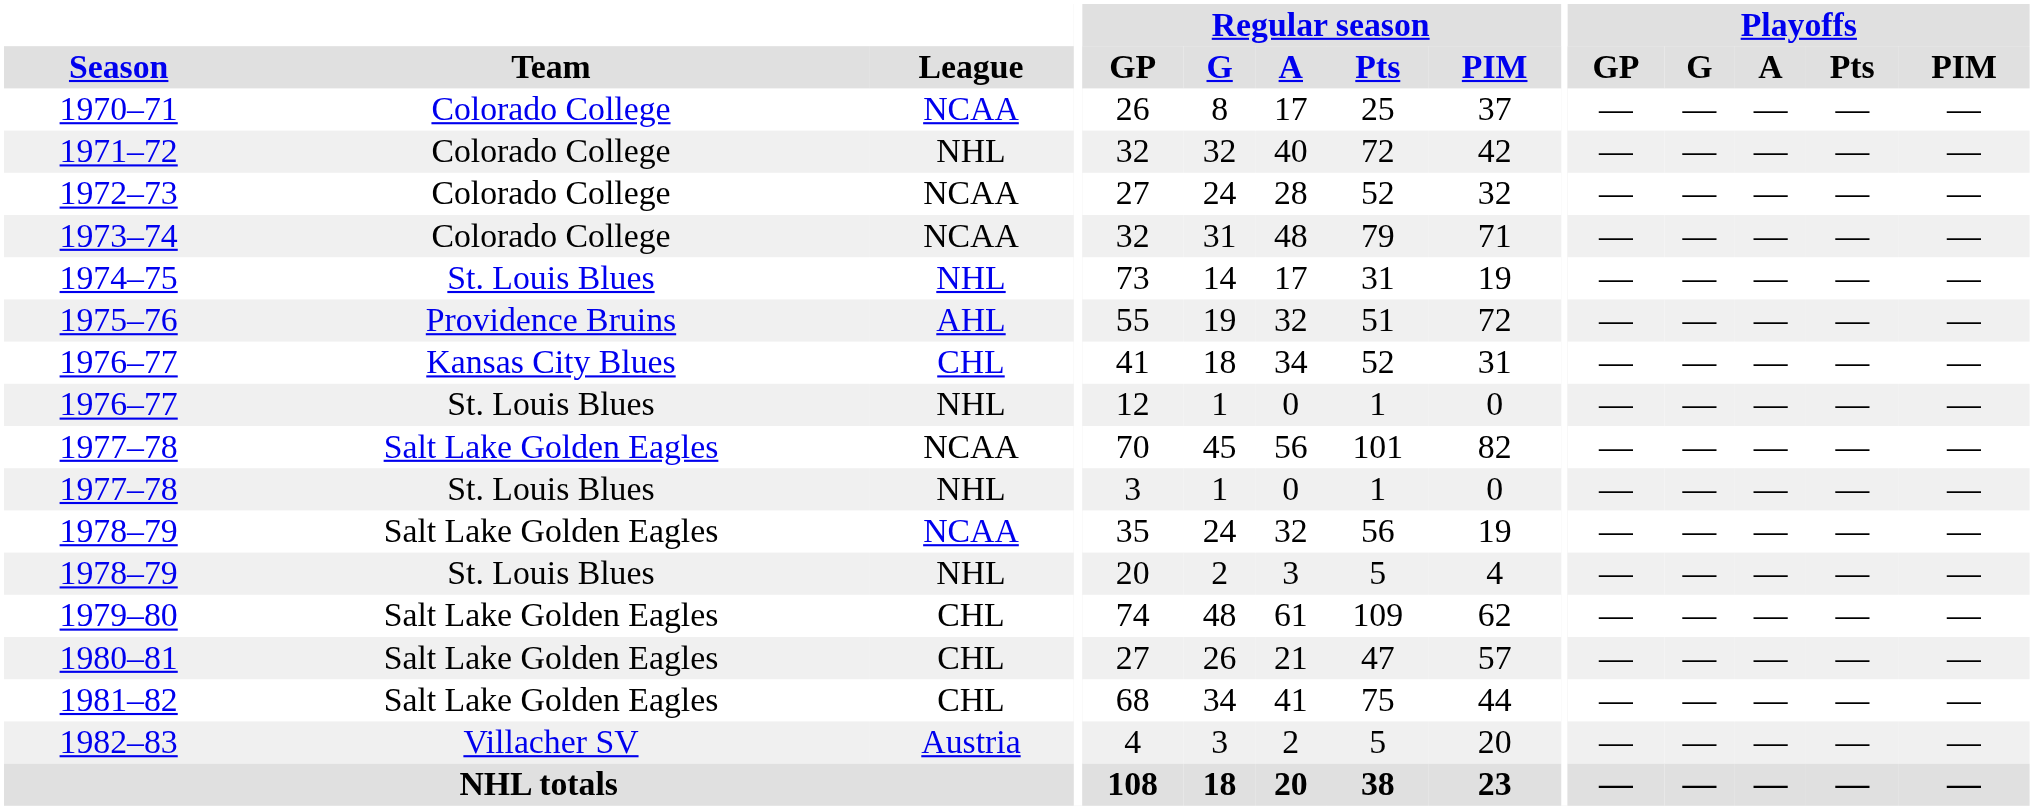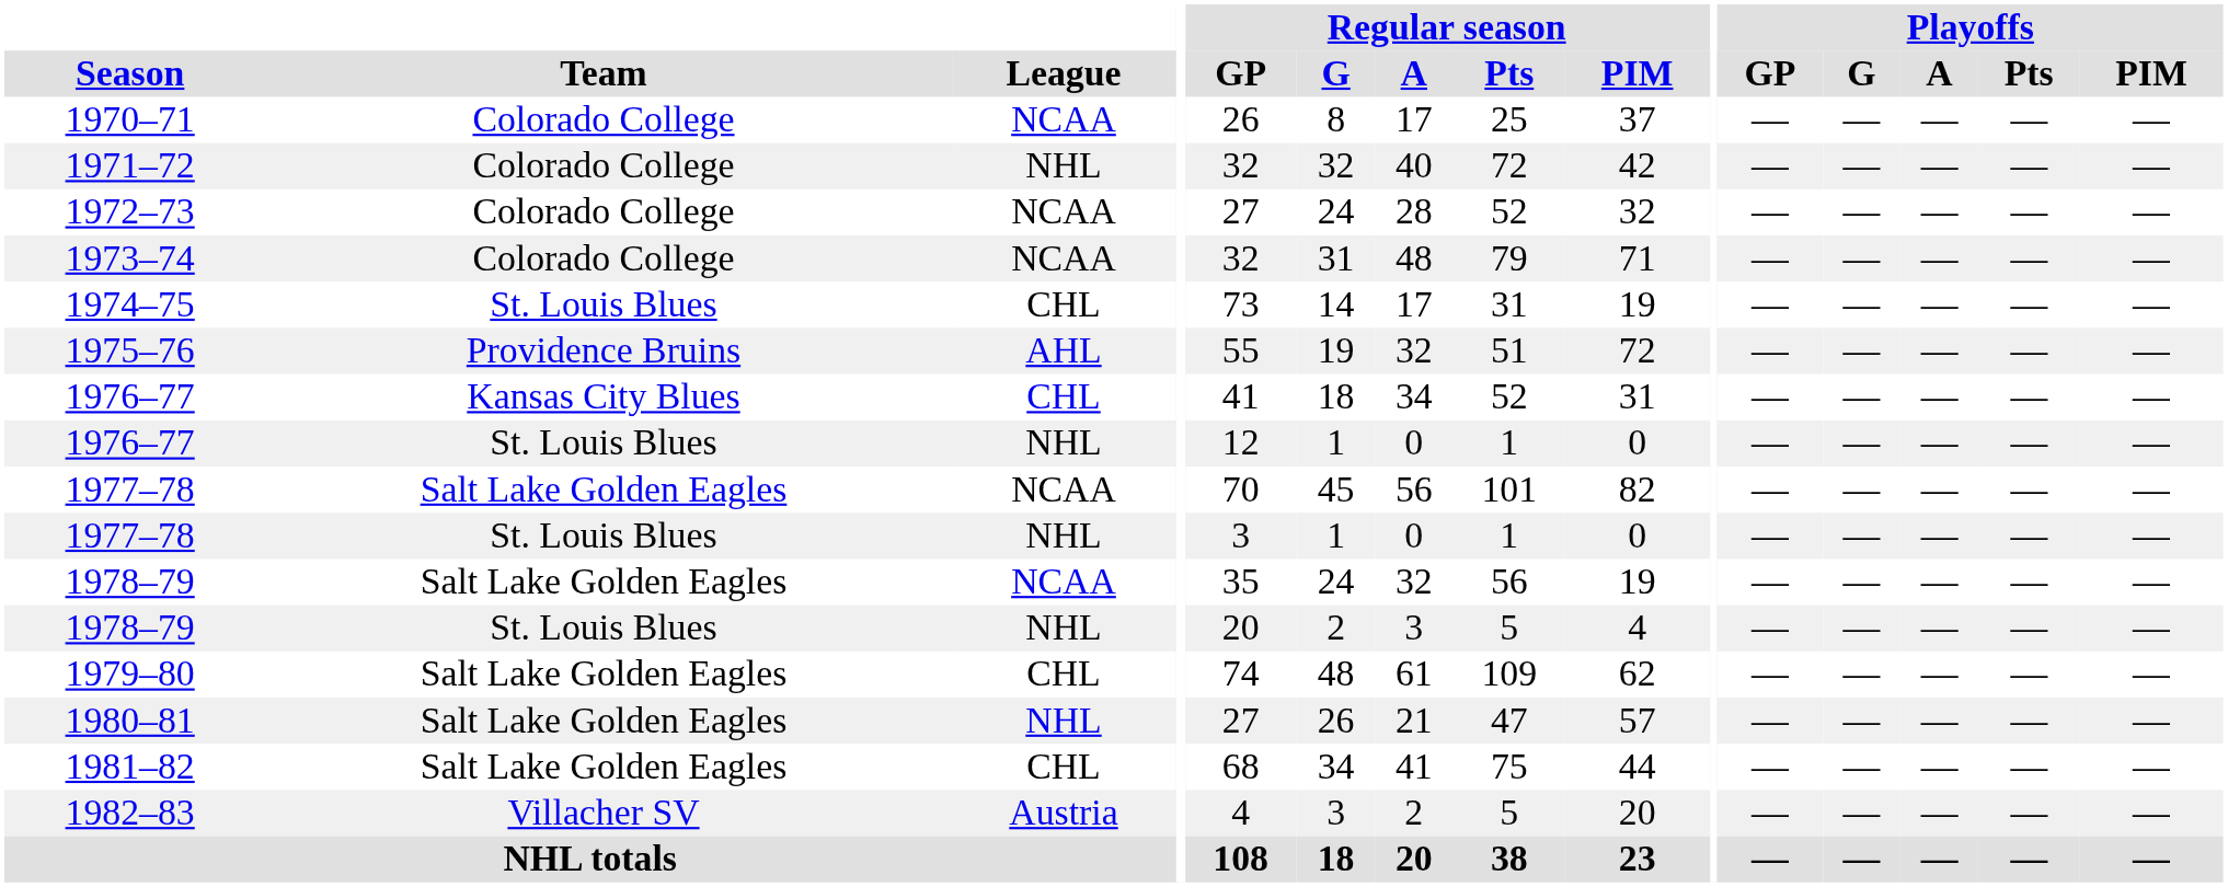1974–75 | League: NHL -> CHL
1980–81 | League: CHL -> NHL
